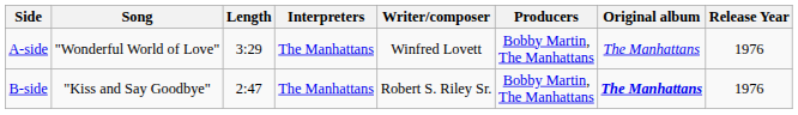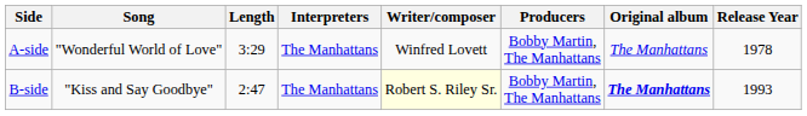A-side | Release Year: 1976 -> 1978
B-side | Writer/composer: no background -> lightyellow background
B-side | Release Year: 1976 -> 1993
